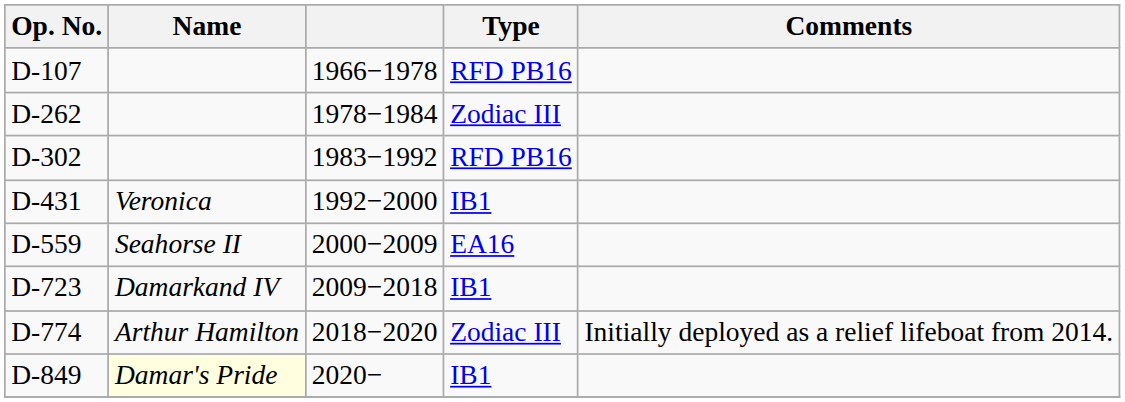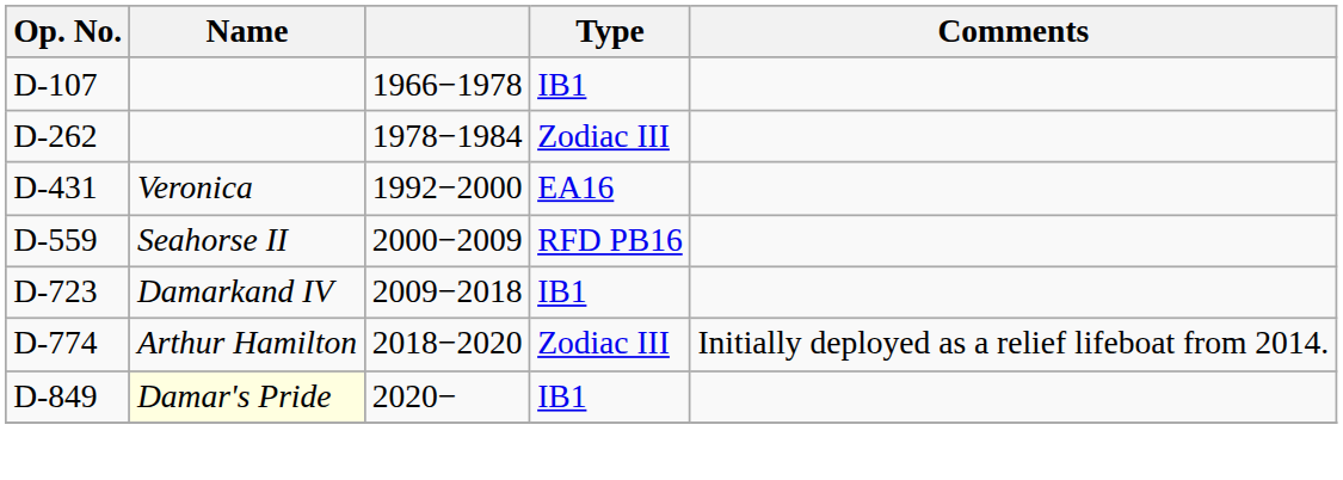D-107 | Type: RFD PB16 -> IB1
- row: D-302 | 1983−1992 | RFD PB16
D-431 | Type: IB1 -> EA16
D-559 | Type: EA16 -> RFD PB16
